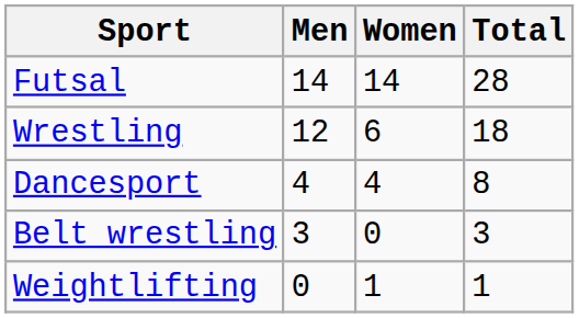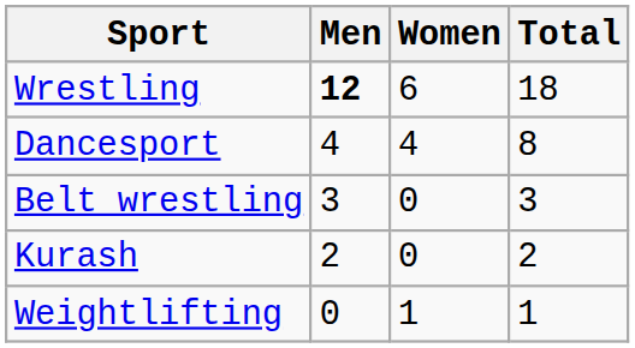- row: Futsal | 14 | 14 | 28
Wrestling | Men: normal -> bold
+ row: Kurash | 2 | 0 | 2
